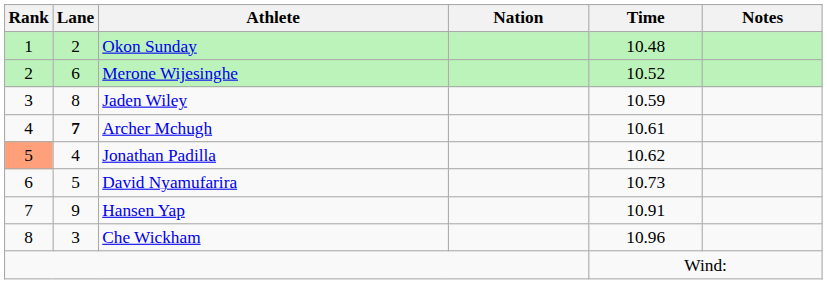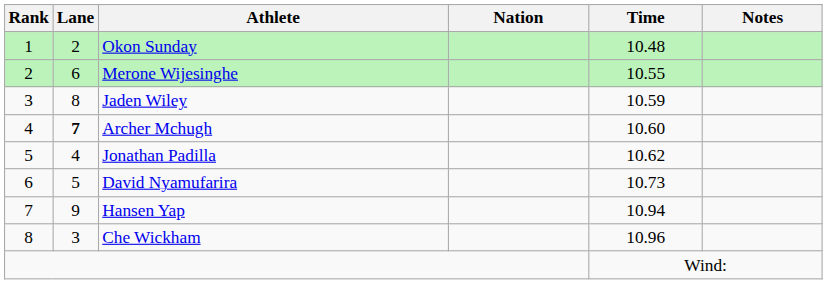Merone Wijesinghe | Time: 10.52 -> 10.55
Archer Mchugh | Time: 10.61 -> 10.60
Jonathan Padilla | Rank: lightsalmon background -> no background
Hansen Yap | Time: 10.91 -> 10.94
